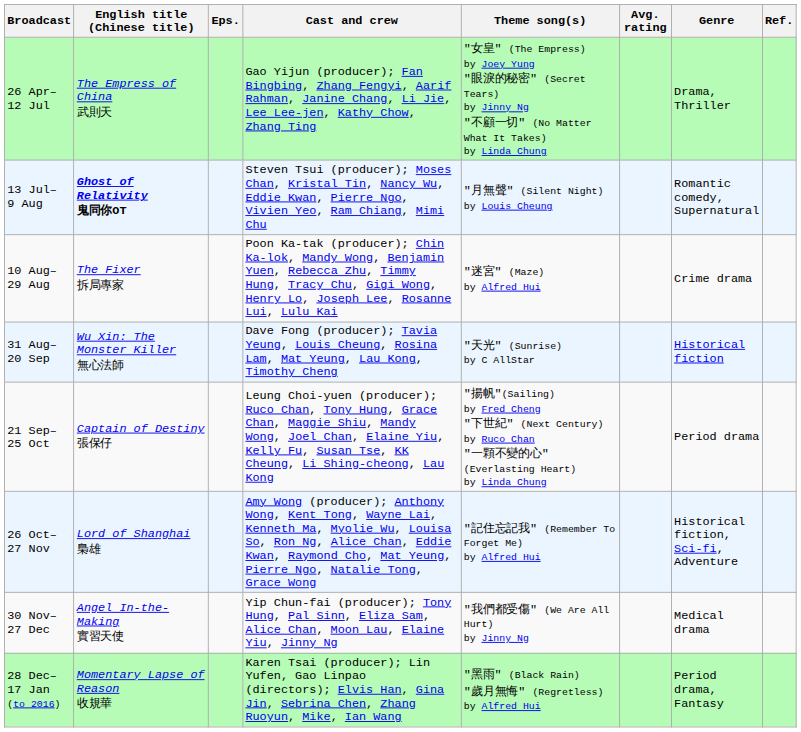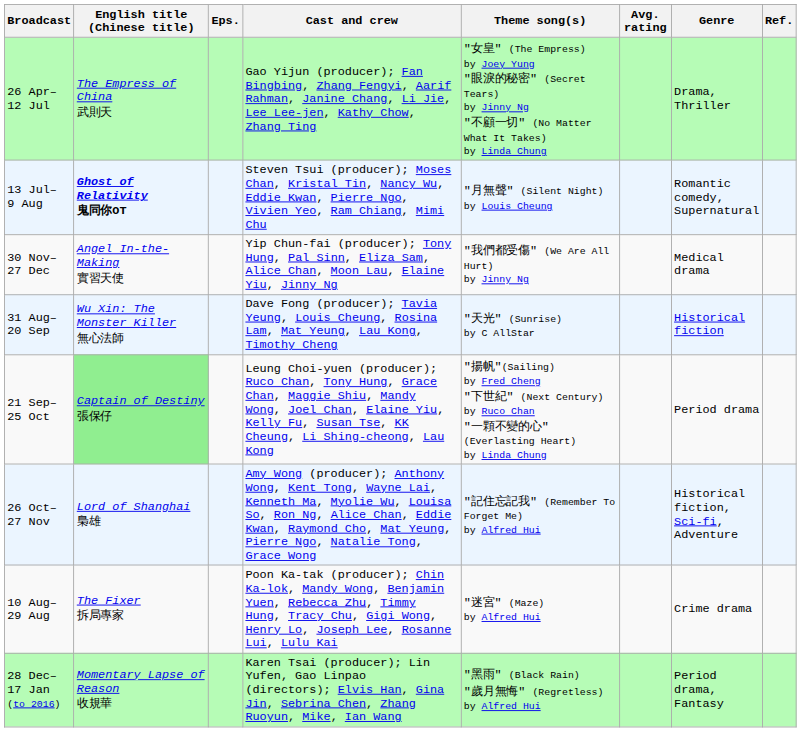rows swapped: 10 Aug– 29 Aug <-> 30 Nov– 27 Dec
21 Sep– 25 Oct | English title (Chinese title): no background -> lightgreen background
